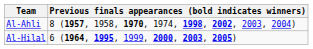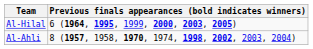rows swapped: Al-Ahli <-> Al-Hilal
